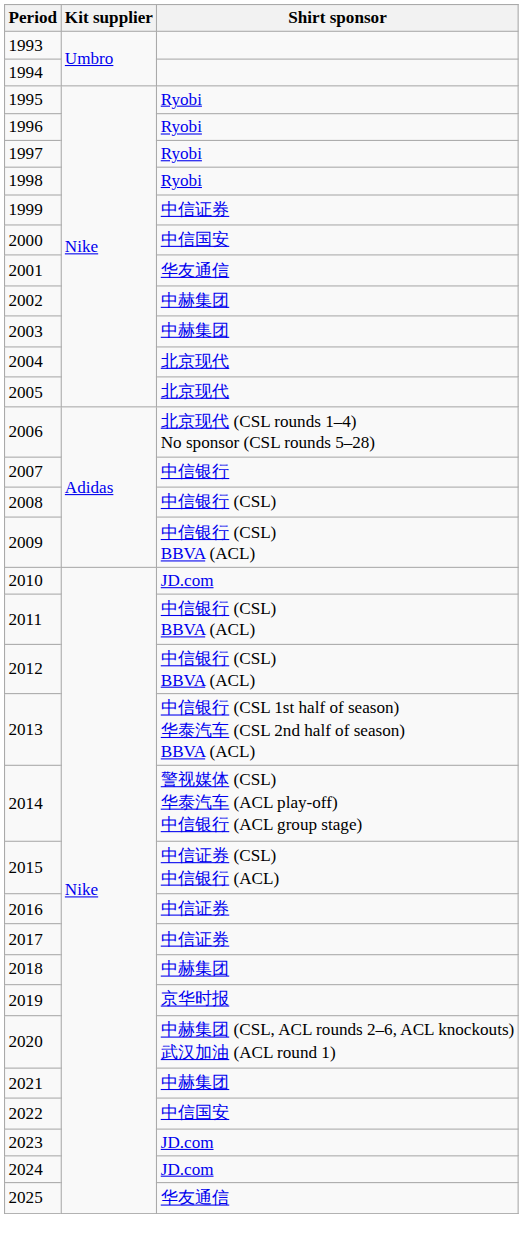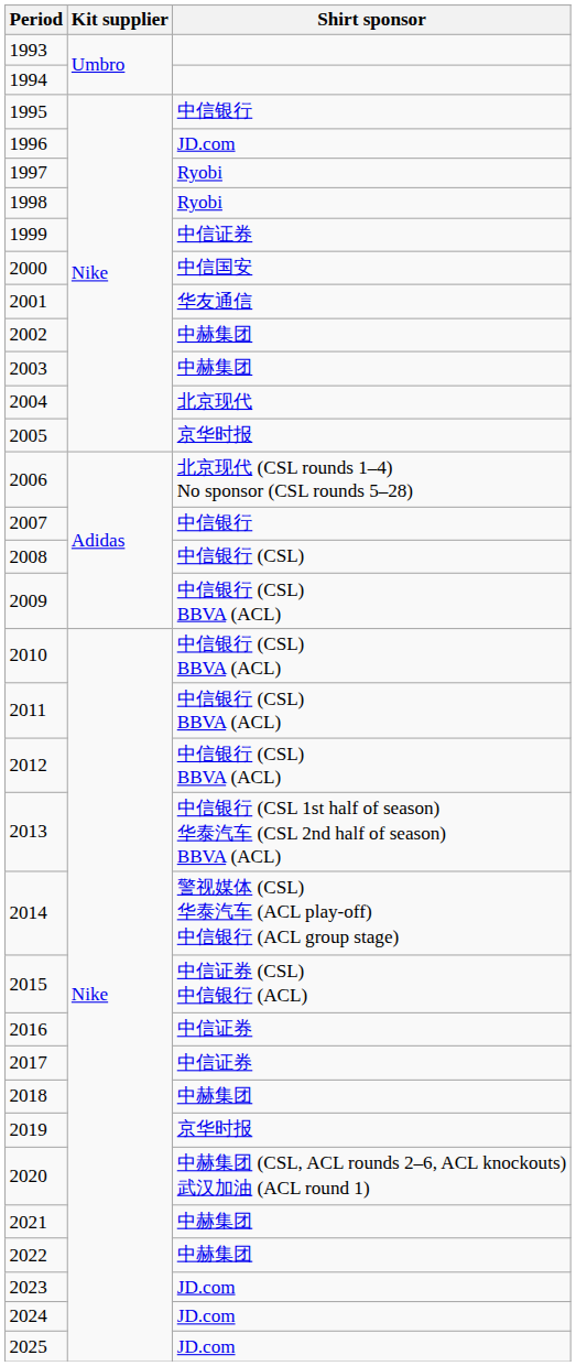1995 | Shirt sponsor: Ryobi -> 中信银行
1996 | Shirt sponsor: Ryobi -> JD.com
2005 | Shirt sponsor: 北京现代 -> 京华时报
2010 | Shirt sponsor: JD.com -> 中信银行 (CSL) BBVA (ACL)
2022 | Shirt sponsor: 中信国安 -> 中赫集团
2025 | Shirt sponsor: 华友通信 -> JD.com
